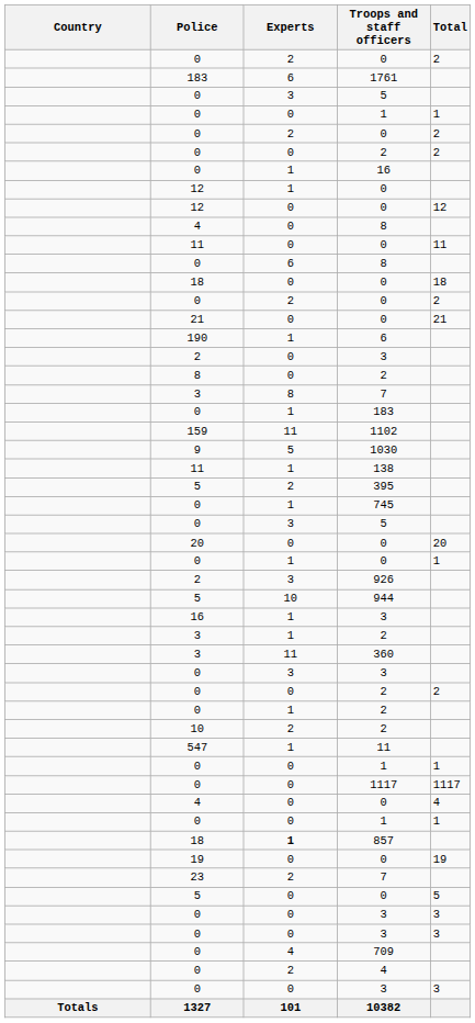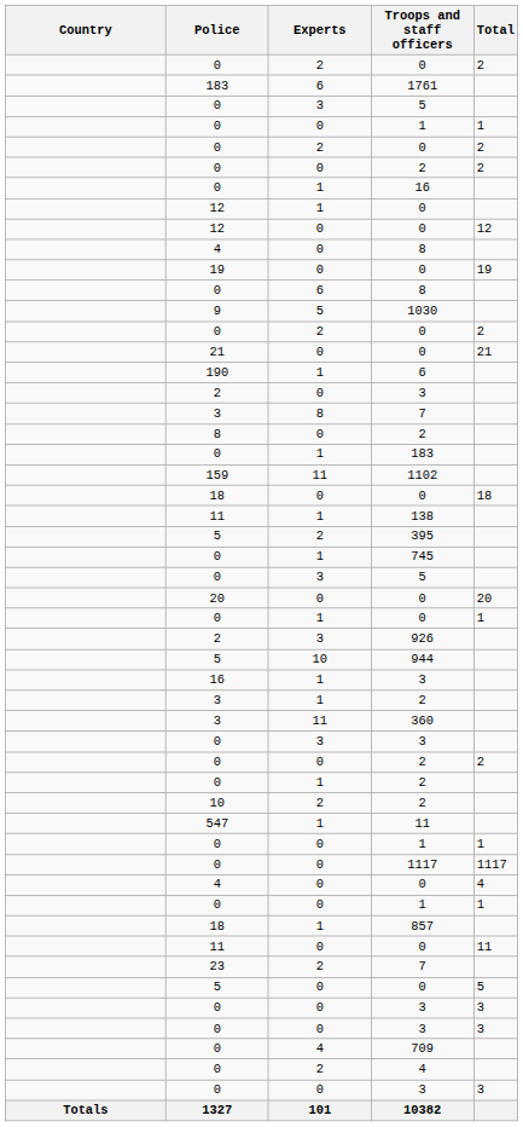rows swapped: 19 / 0 <-> 11 / 0
rows swapped: 18 / 0 <-> 1030
rows swapped: 8 / 2 <-> 3 / 7
857 | Experts: bold -> normal
